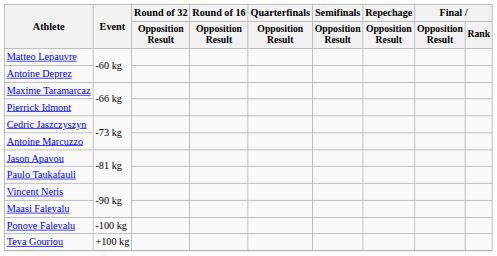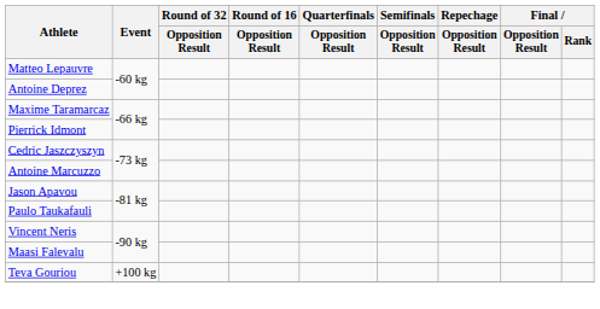- row: Ponove Falevalu | -100 kg
